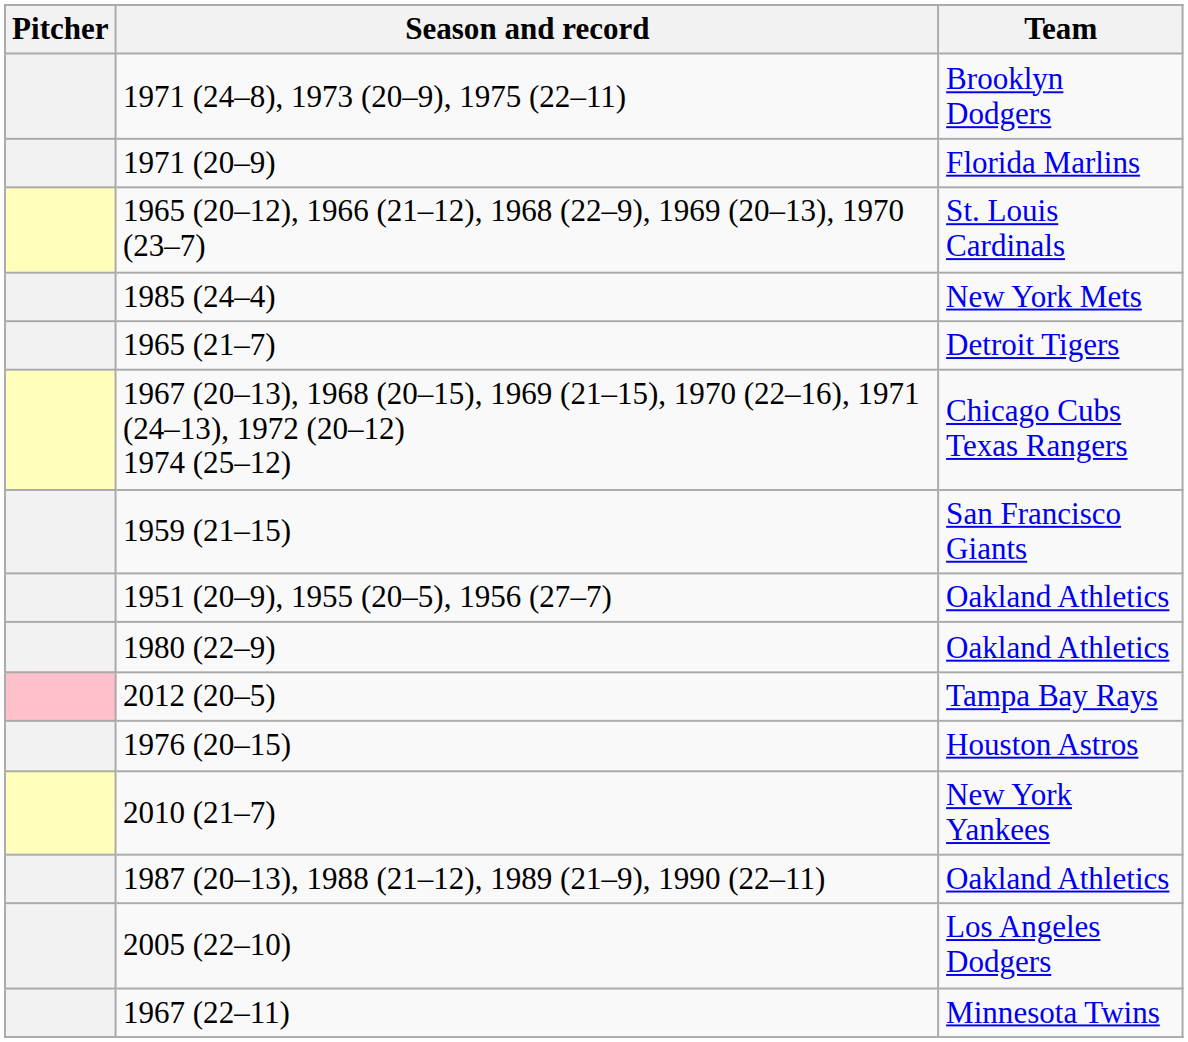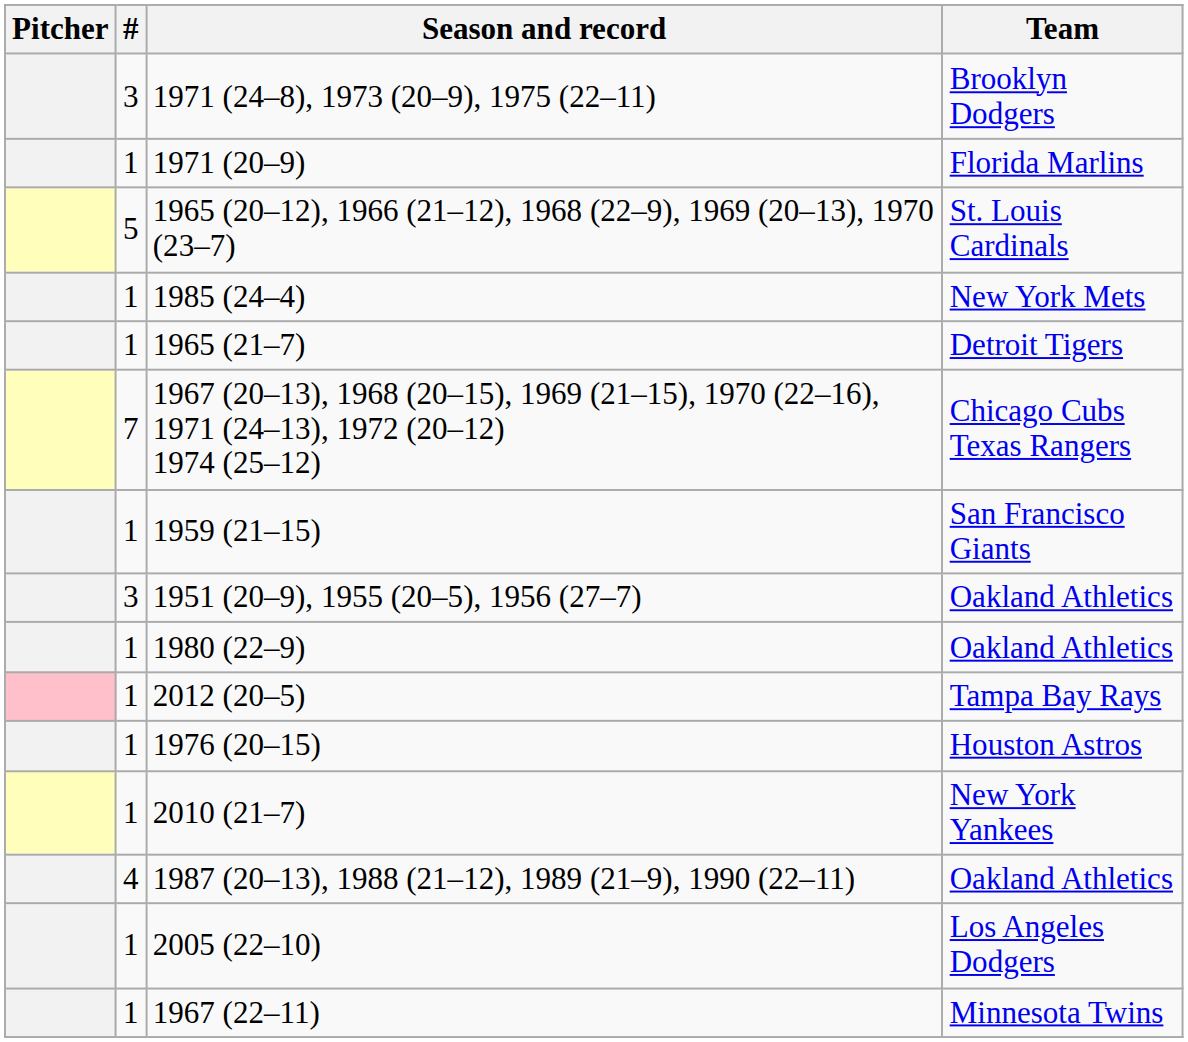+ column: # | 3 | 1 | 5 | 1 | 1 | 7 | 1 | 3 | 1 | 1 | 1 | 1 | 4 | 1 | 1
